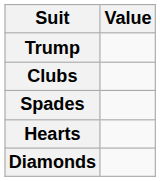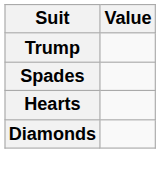- row: Clubs
